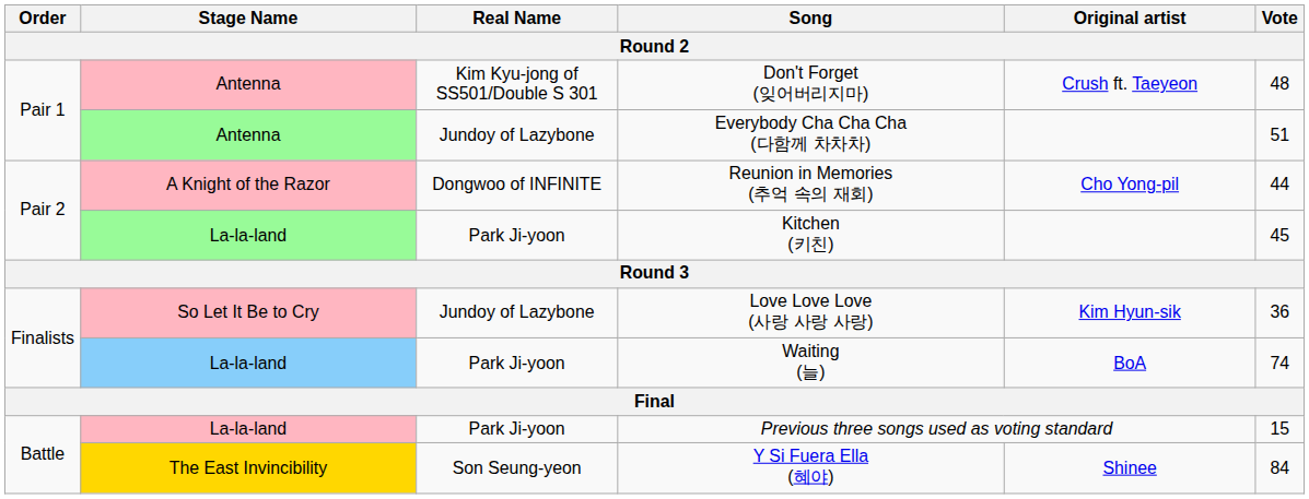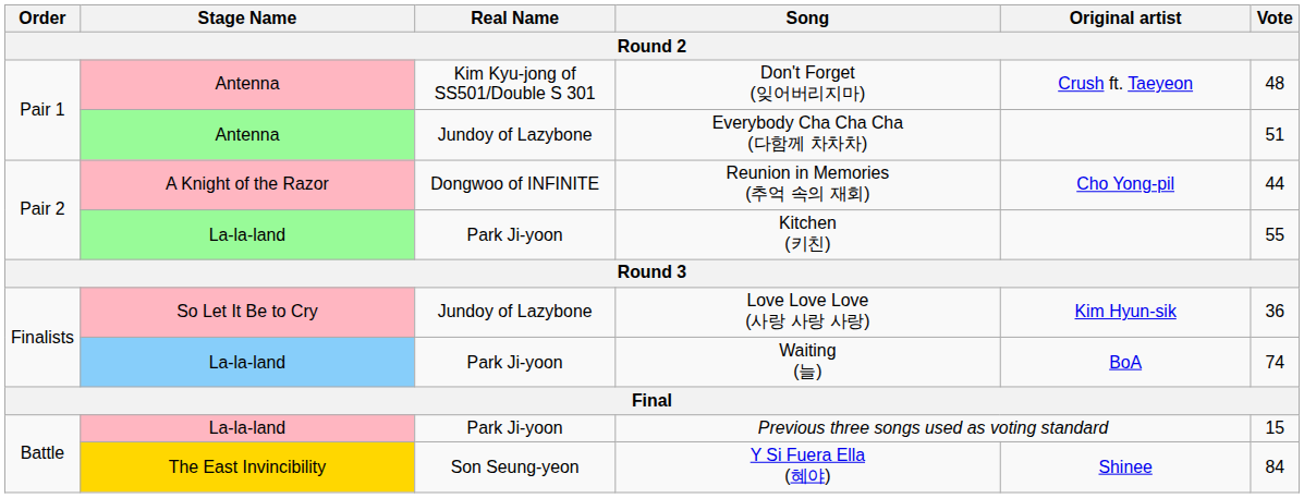Kitchen (키친) | Vote: 45 -> 55
